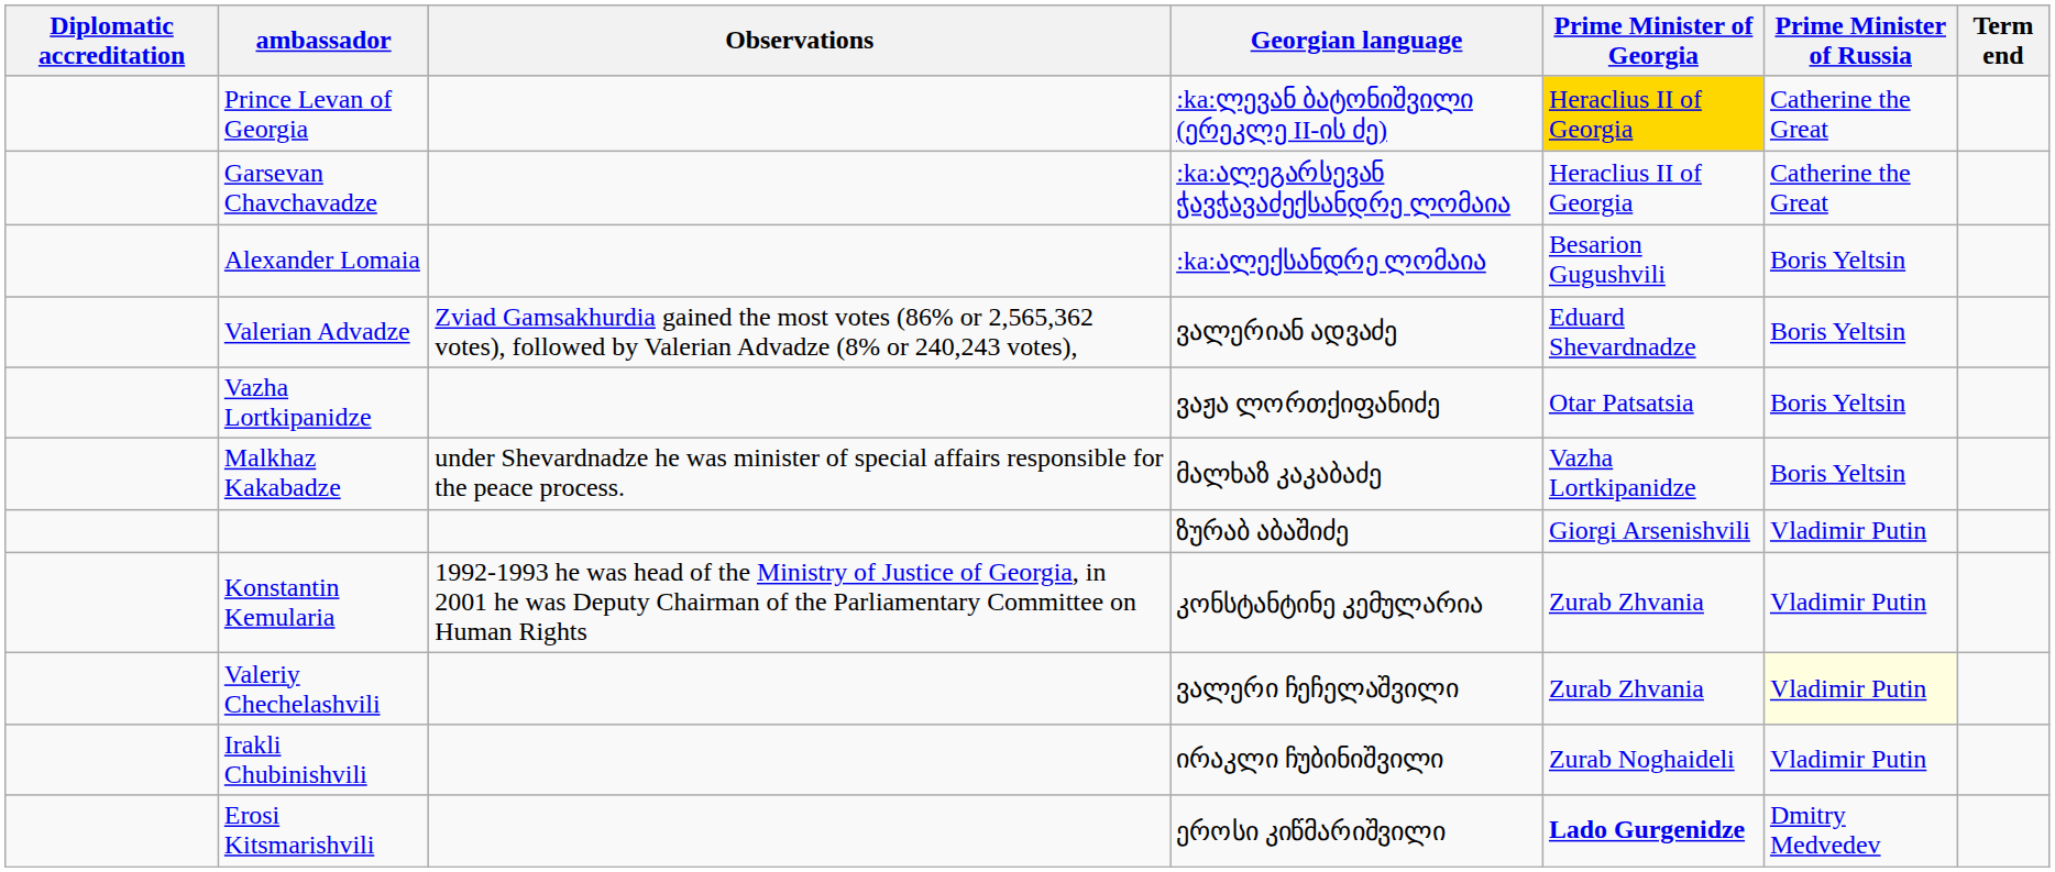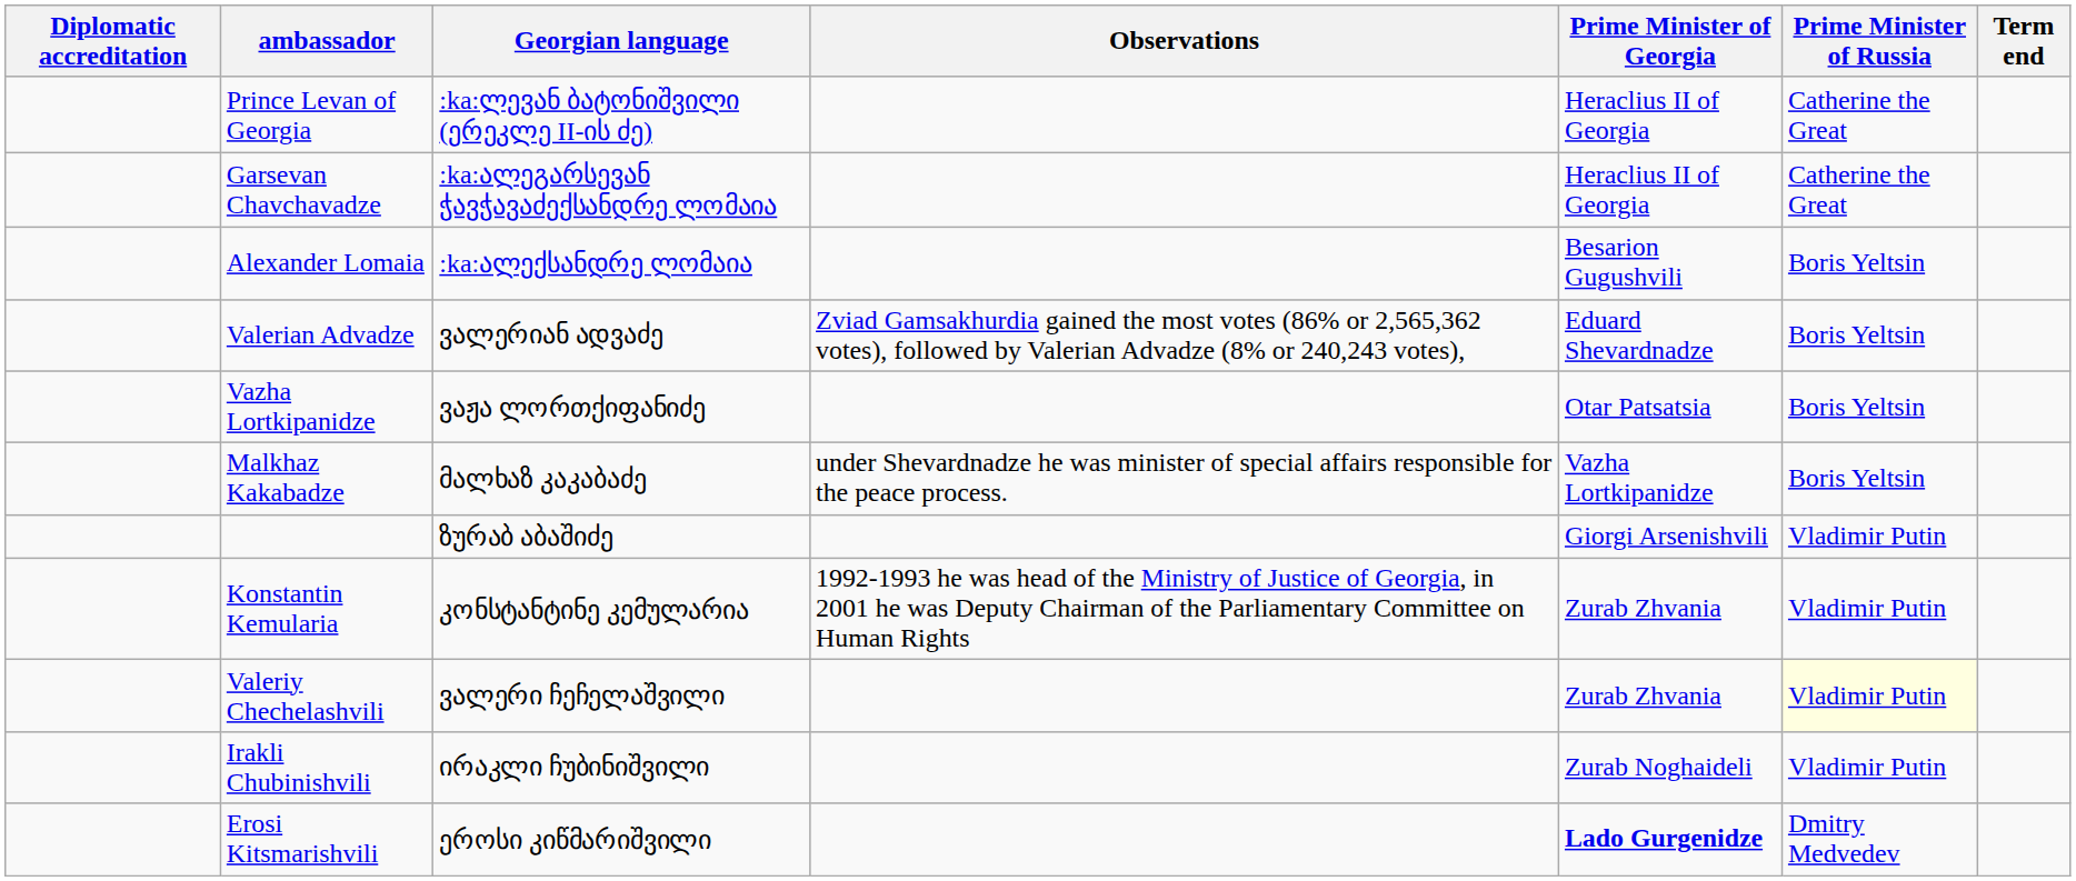columns swapped: Georgian language <-> Observations
Prince Levan of Georgia | Prime Minister of Georgia: gold background -> no background
